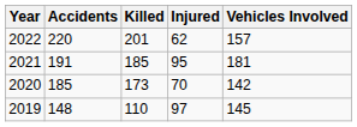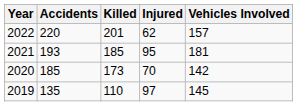2021 | Accidents: 191 -> 193
2019 | Accidents: 148 -> 135
